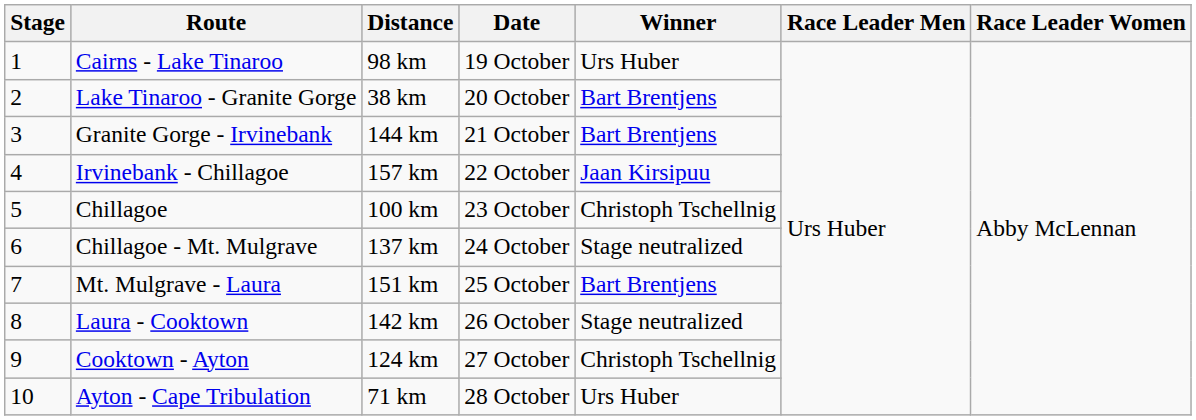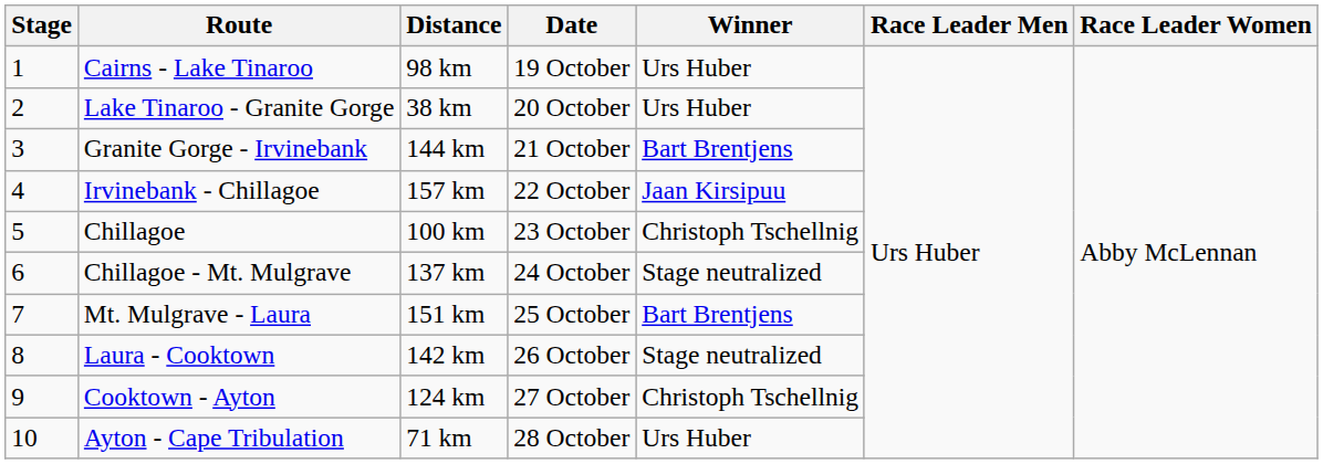Lake Tinaroo - Granite Gorge | Winner: Bart Brentjens -> Urs Huber
